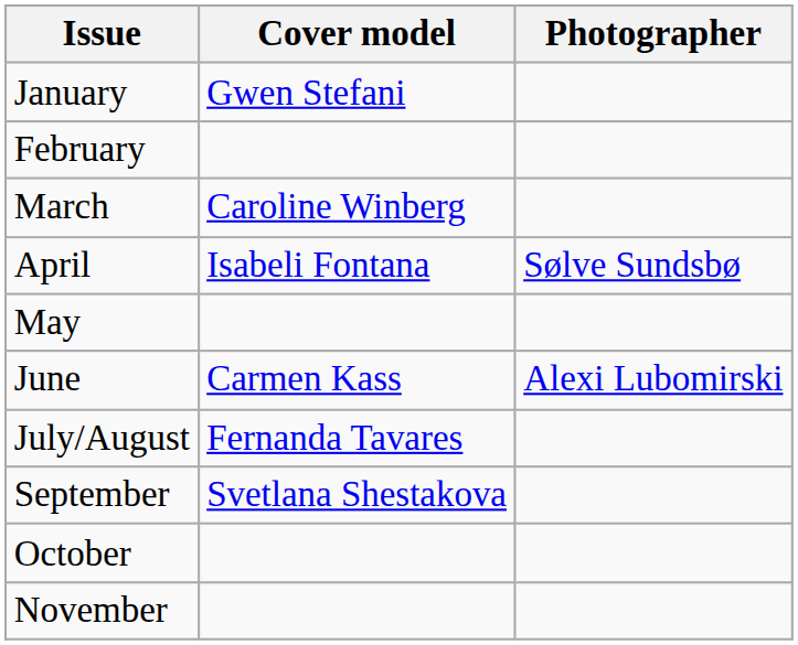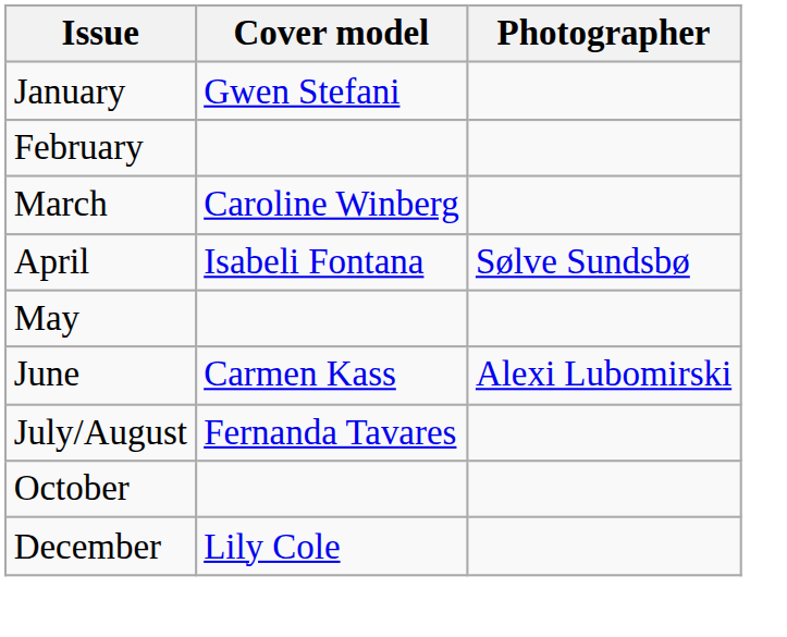- row: September | Svetlana Shestakova
- row: November
+ row: December | Lily Cole
